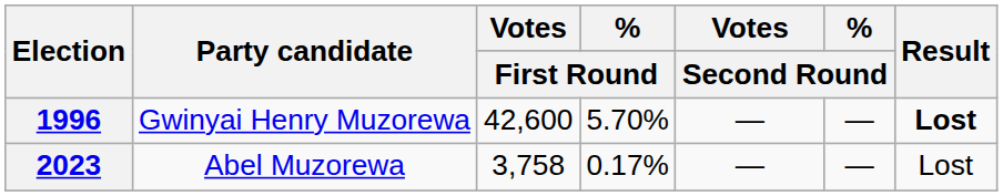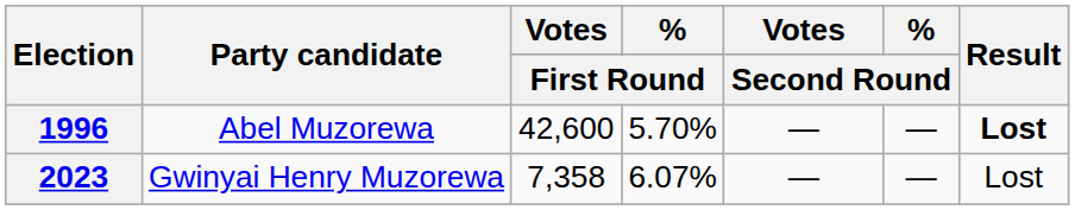1996 | Party candidate: Gwinyai Henry Muzorewa -> Abel Muzorewa
2023 | Party candidate: Abel Muzorewa -> Gwinyai Henry Muzorewa
2023 | Votes / First Round: 3,758 -> 7,358
2023 | % / First Round: 0.17% -> 6.07%
